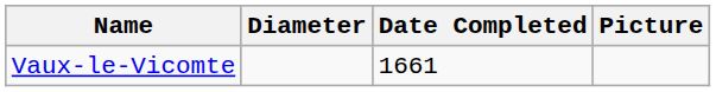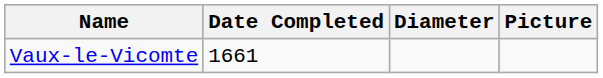columns swapped: Diameter <-> Date Completed
